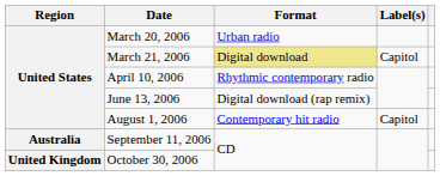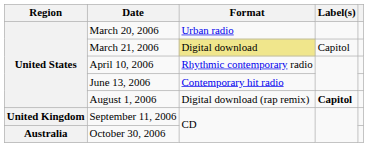June 13, 2006 | Format: Digital download (rap remix) -> Contemporary hit radio
August 1, 2006 | Format: Contemporary hit radio -> Digital download (rap remix)
August 1, 2006 | Label(s): normal -> bold
September 11, 2006 | Region: Australia -> United Kingdom
October 30, 2006 | Region: United Kingdom -> Australia
